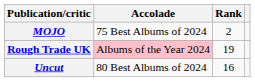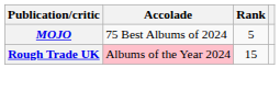MOJO | Rank: 2 -> 5
Rough Trade UK | Rank: 19 -> 15
- row: Uncut | 80 Best Albums of 2024 | 16
